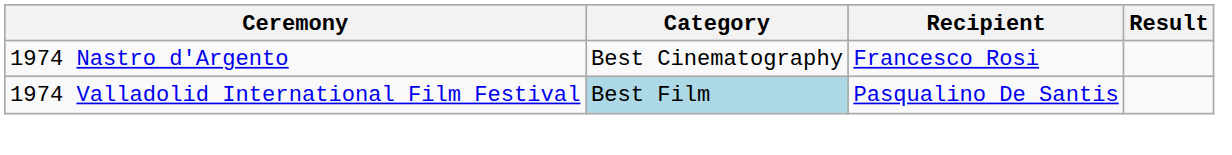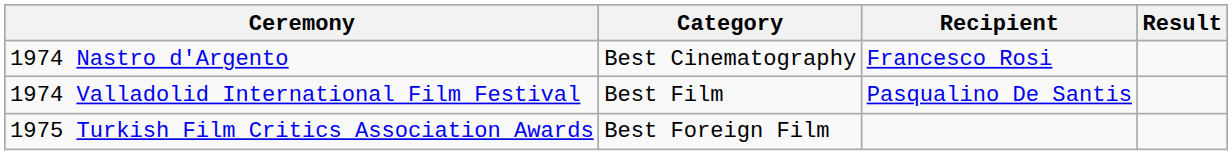1974 Valladolid International Film Festival | Category: lightblue background -> no background
+ row: 1975 Turkish Film Critics Association Awards | Best Foreign Film
